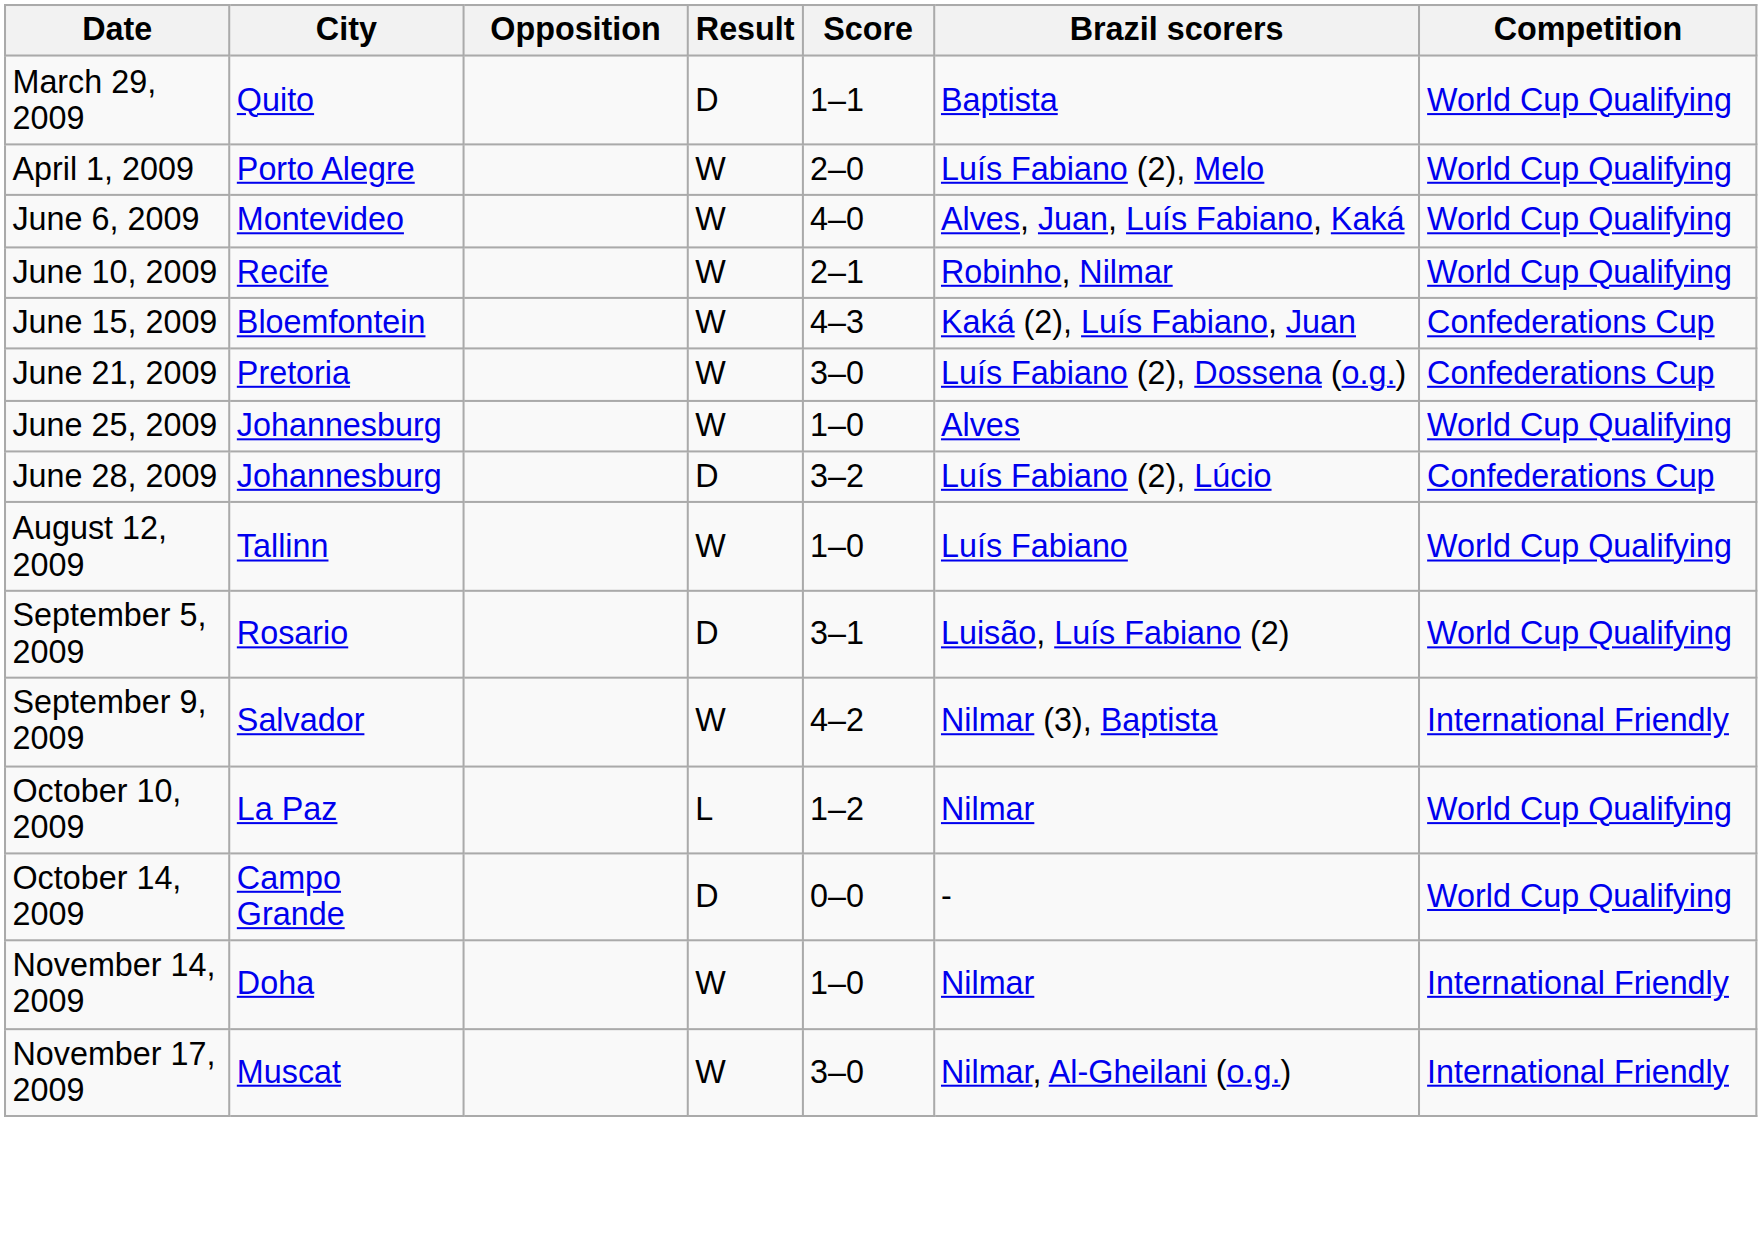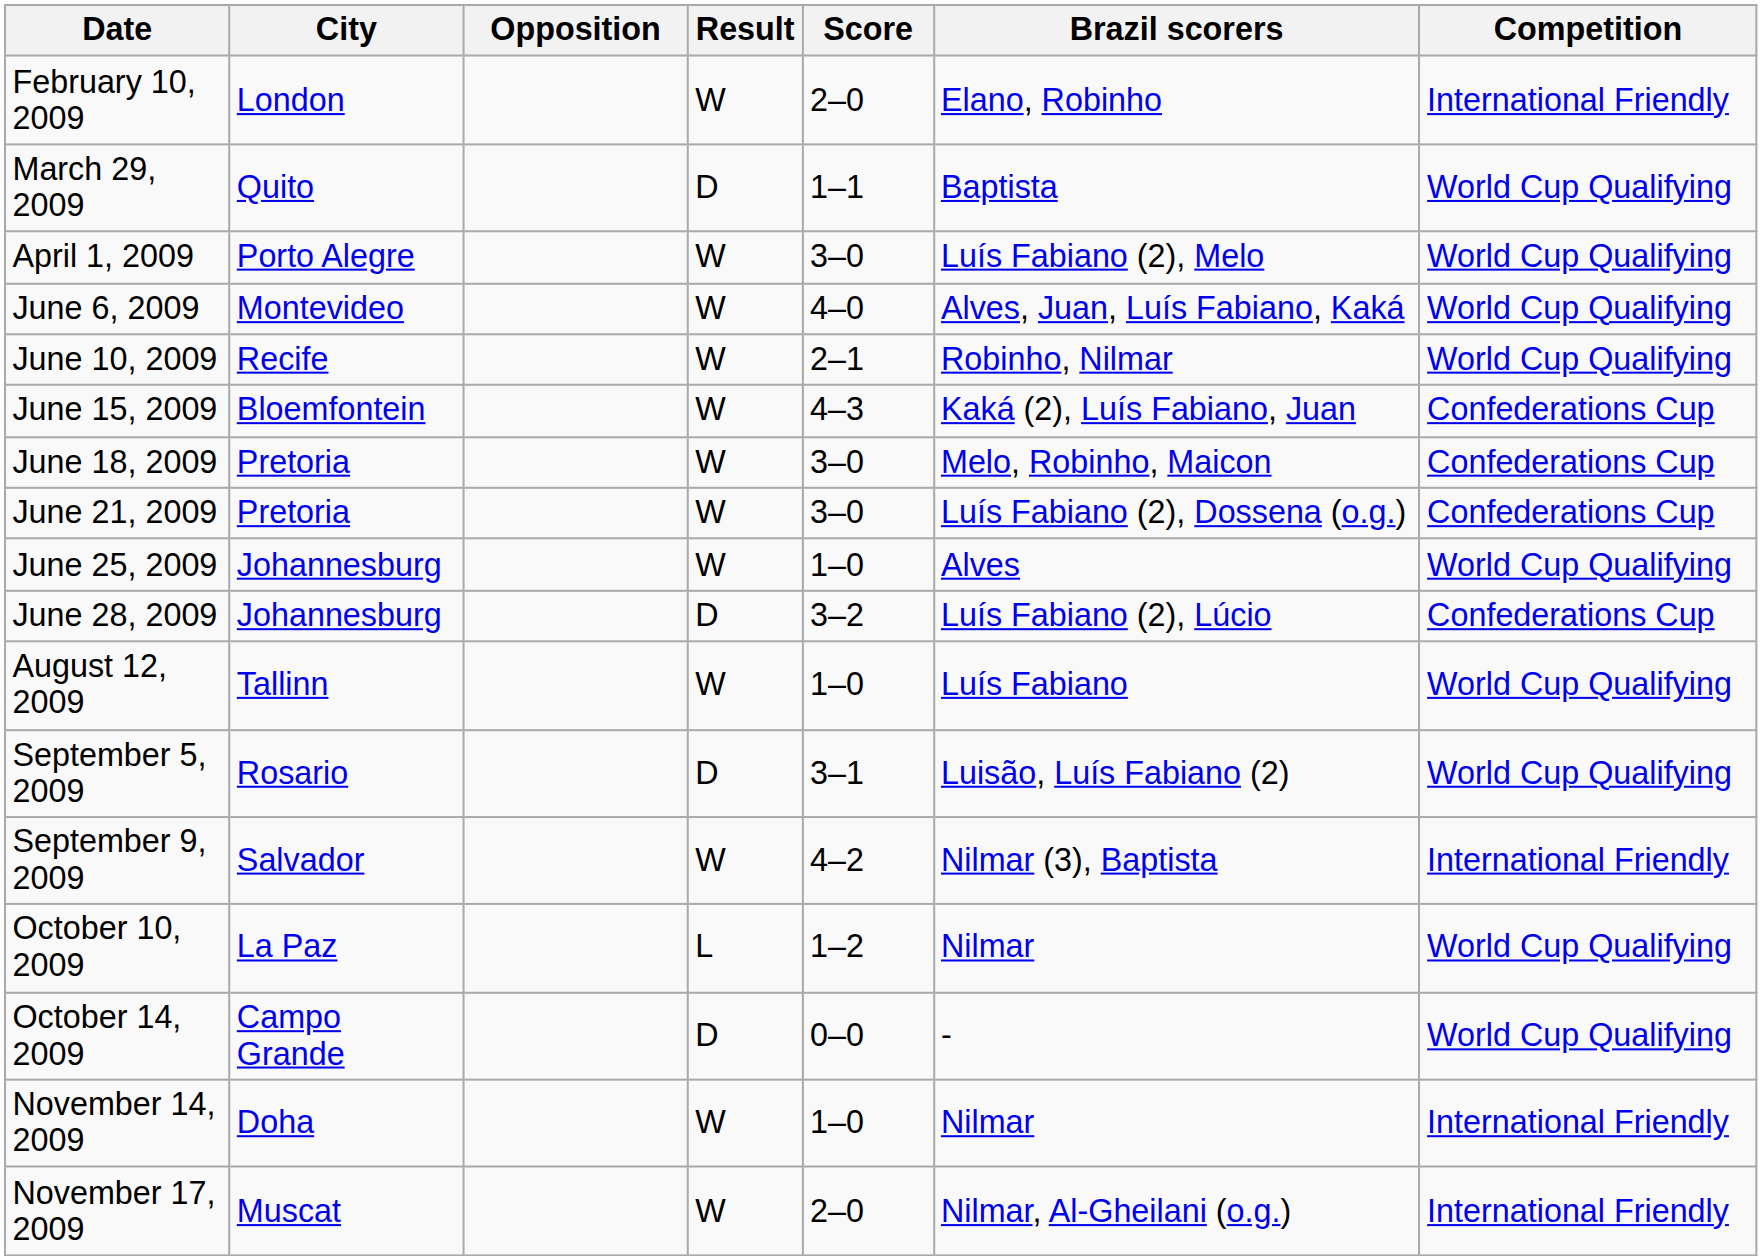+ row: February 10, 2009 | London | W | 2–0 | Elano, Robinho | International Friendly
April 1, 2009 | Score: 2–0 -> 3–0
+ row: June 18, 2009 | Pretoria | W | 3–0 | Melo, Robinho, Maicon | Confederations Cup
November 17, 2009 | Score: 3–0 -> 2–0
